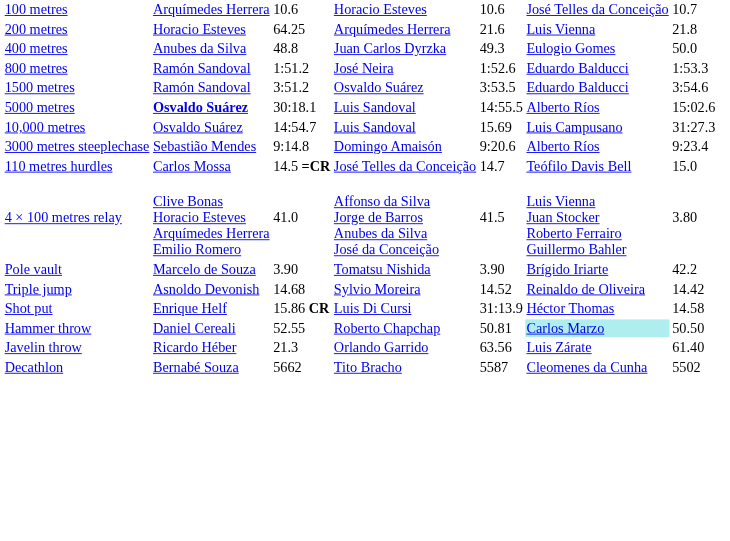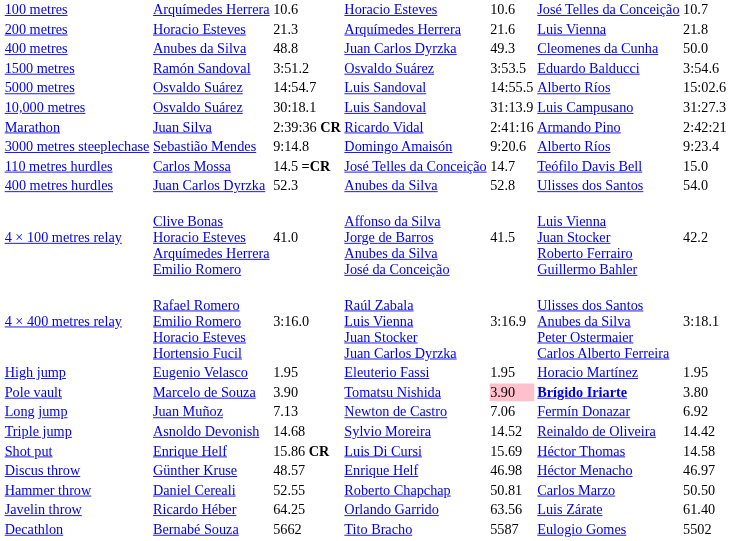200 metres | column 3: 64.25 -> 21.3
400 metres | column 6: Eulogio Gomes -> Cleomenes da Cunha
- row: 800 metres | Ramón Sandoval | 1:51.2 | José Neira | 1:52.6 | Eduardo Balducci | 1:53.3
5000 metres | column 2: bold -> normal
5000 metres | column 3: 30:18.1 -> 14:54.7
10,000 metres | column 3: 14:54.7 -> 30:18.1
10,000 metres | column 5: 15.69 -> 31:13.9
+ row: Marathon | Juan Silva | 2:39:36 CR | Ricardo Vidal | 2:41:16 | Armando Pino | 2:42:21
+ row: 400 metres hurdles | Juan Carlos Dyrzka | 52.3 | Anubes da Silva | 52.8 | Ulisses dos Santos | 54.0
4 × 100 metres relay | column 7: 3.80 -> 42.2
+ row: 4 × 400 metres relay | Rafael Romero Emilio Romero Horacio Esteves Hortensio Fucil | 3:16.0 | Raúl Zabala Luis Vienna Juan Stocker Juan Carlos Dyrzka | 3:16.9 | Ulisses dos Santos Anubes da Silva Peter Ostermaier Carlos Alberto Ferreira | 3:18.1
+ row: High jump | Eugenio Velasco | 1.95 | Eleuterio Fassi | 1.95 | Horacio Martínez | 1.95
Pole vault | column 5: no background -> pink background
Pole vault | column 6: normal -> bold
Pole vault | column 7: 42.2 -> 3.80
+ row: Long jump | Juan Muñoz | 7.13 | Newton de Castro | 7.06 | Fermín Donazar | 6.92
Shot put | column 5: 31:13.9 -> 15.69
+ row: Discus throw | Günther Kruse | 48.57 | Enrique Helf | 46.98 | Héctor Menacho | 46.97
Hammer throw | column 6: paleturquoise background -> no background
Javelin throw | column 3: 21.3 -> 64.25
Decathlon | column 6: Cleomenes da Cunha -> Eulogio Gomes
